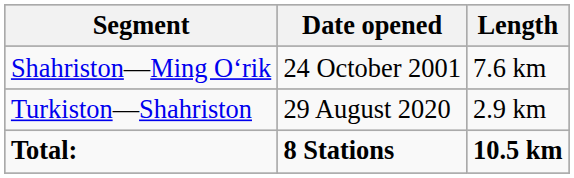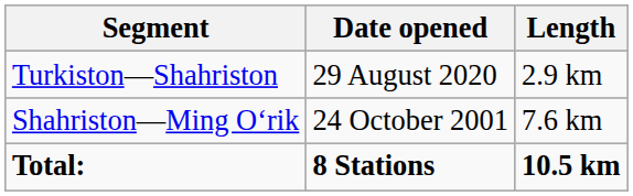rows swapped: Shahriston—Ming O‘rik <-> Turkiston—Shahriston
